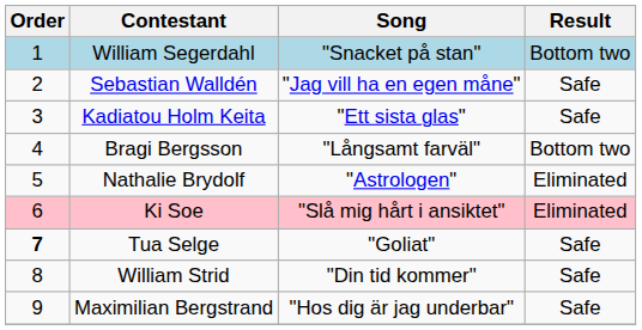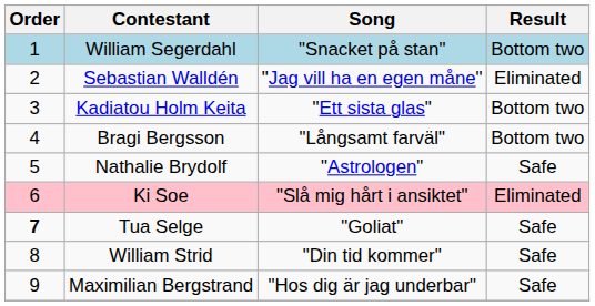Sebastian Walldén | Result: Safe -> Eliminated
Kadiatou Holm Keita | Result: Safe -> Bottom two
Nathalie Brydolf | Result: Eliminated -> Safe
